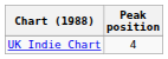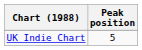UK Indie Chart | Peak position: 4 -> 5
